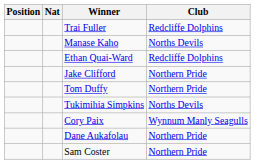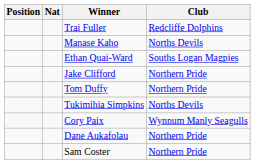Ethan Quai-Ward | Club: Redcliffe Dolphins -> Souths Logan Magpies
